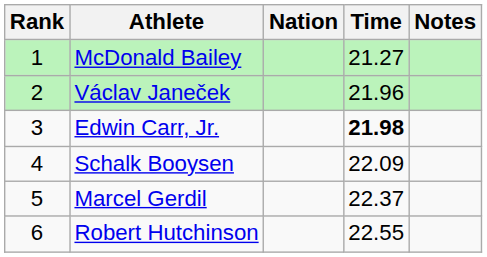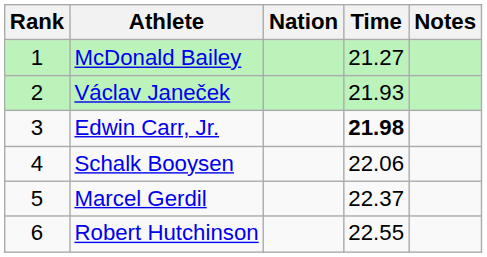Václav Janeček | Time: 21.96 -> 21.93
Schalk Booysen | Time: 22.09 -> 22.06
